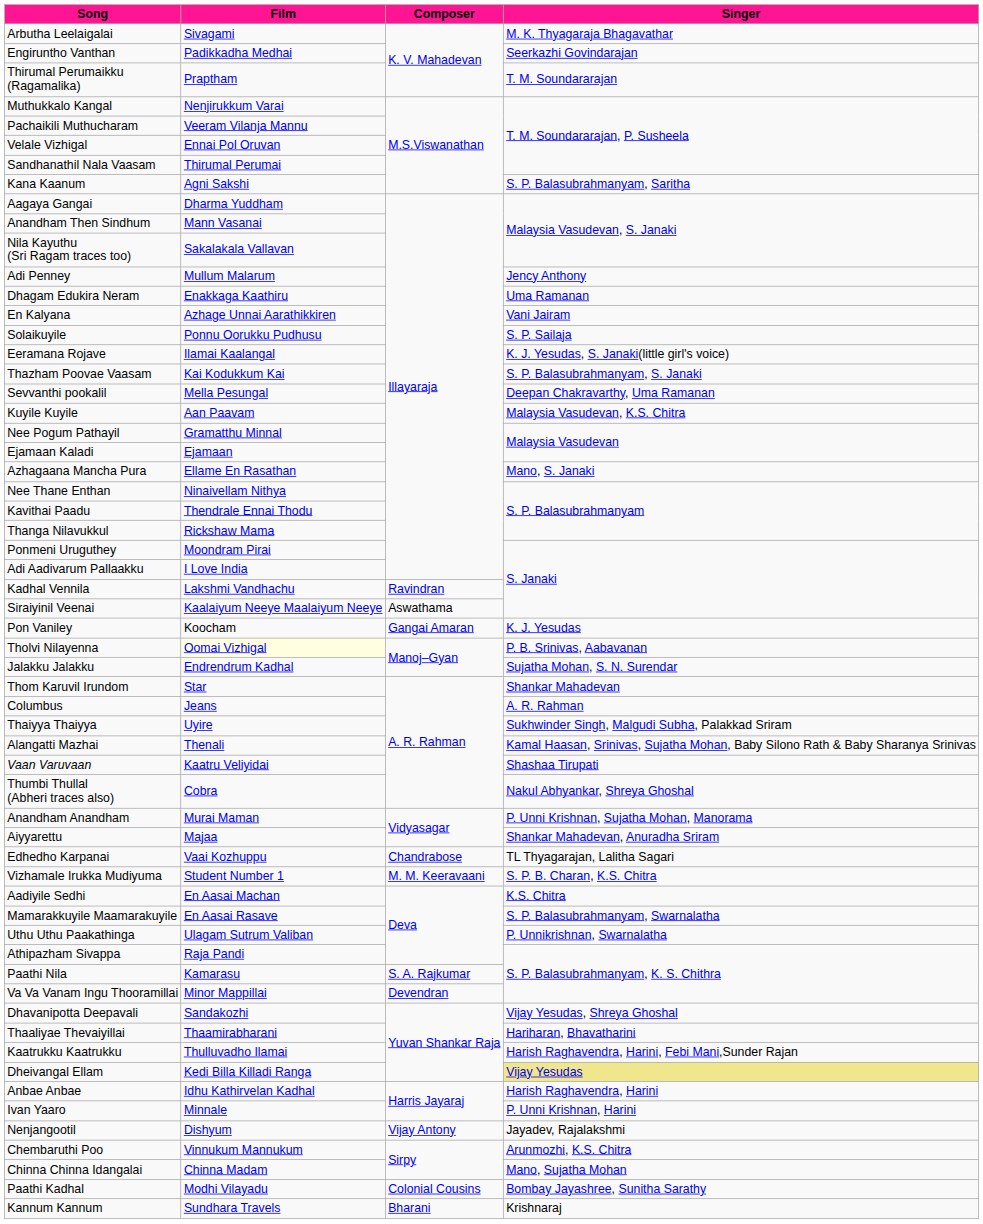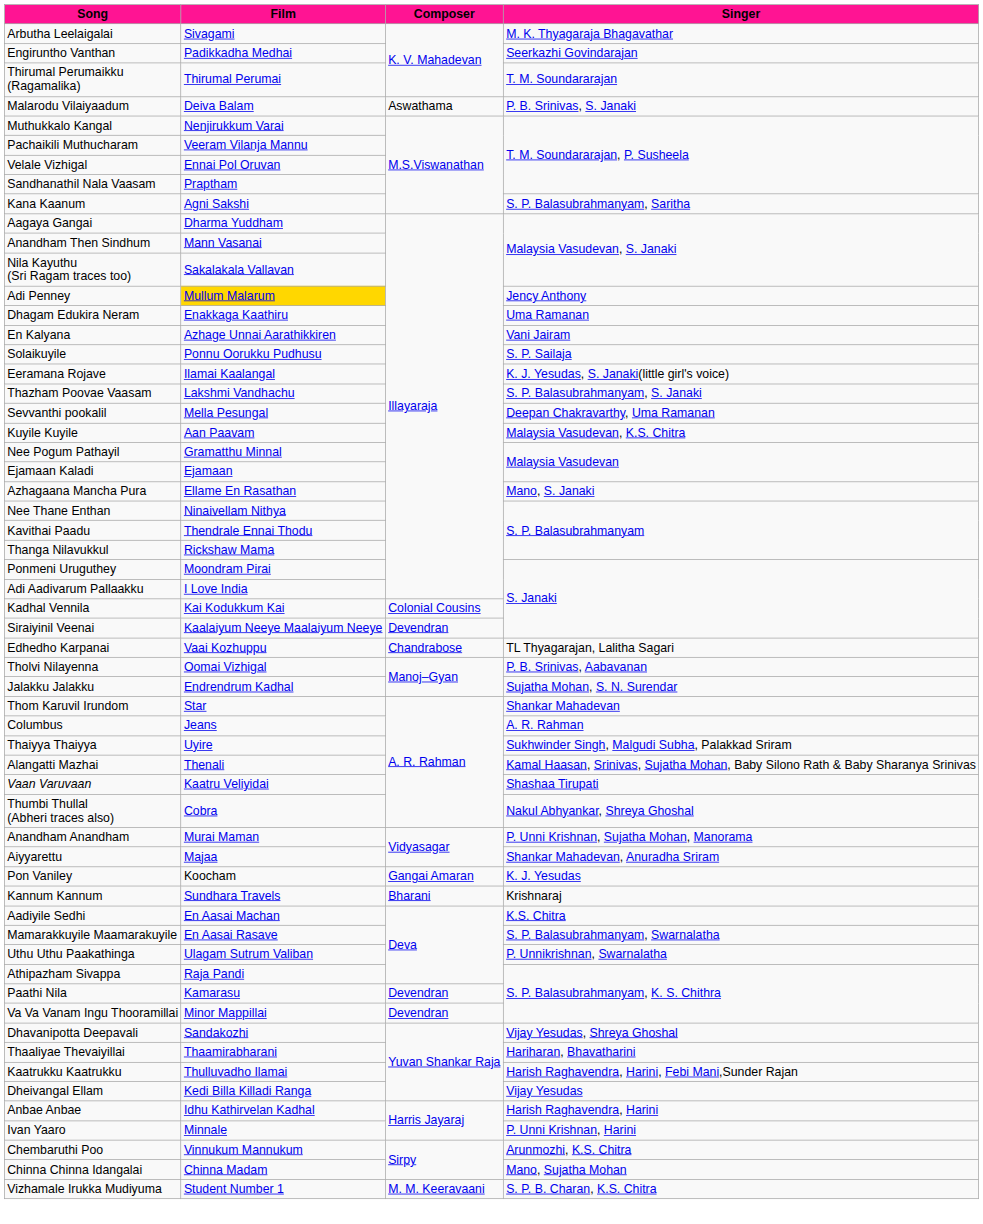Thirumal Perumaikku (Ragamalika) | Film: Praptham -> Thirumal Perumai
+ row: Malarodu Vilaiyaadum | Deiva Balam | Aswathama | P. B. Srinivas, S. Janaki
Sandhanathil Nala Vaasam | Film: Thirumal Perumai -> Praptham
Adi Penney | Film: no background -> gold background
Thazham Poovae Vaasam | Film: Kai Kodukkum Kai -> Lakshmi Vandhachu
Kadhal Vennila | Film: Lakshmi Vandhachu -> Kai Kodukkum Kai
Kadhal Vennila | Composer: Ravindran -> Colonial Cousins
Siraiyinil Veenai | Composer: Aswathama -> Devendran
rows swapped: Pon Vaniley <-> Edhedho Karpanai
Tholvi Nilayenna | Film: lightyellow background -> no background
rows swapped: Vizhamale Irukka Mudiyuma <-> Kannum Kannum
Paathi Nila | Composer: S. A. Rajkumar -> Devendran
Dheivangal Ellam | Singer: khaki background -> no background
- row: Nenjangootil | Dishyum | Vijay Antony | Jayadev, Rajalakshmi
- row: Paathi Kadhal | Modhi Vilayadu | Colonial Cousins | Bombay Jayashree, Sunitha Sarathy
